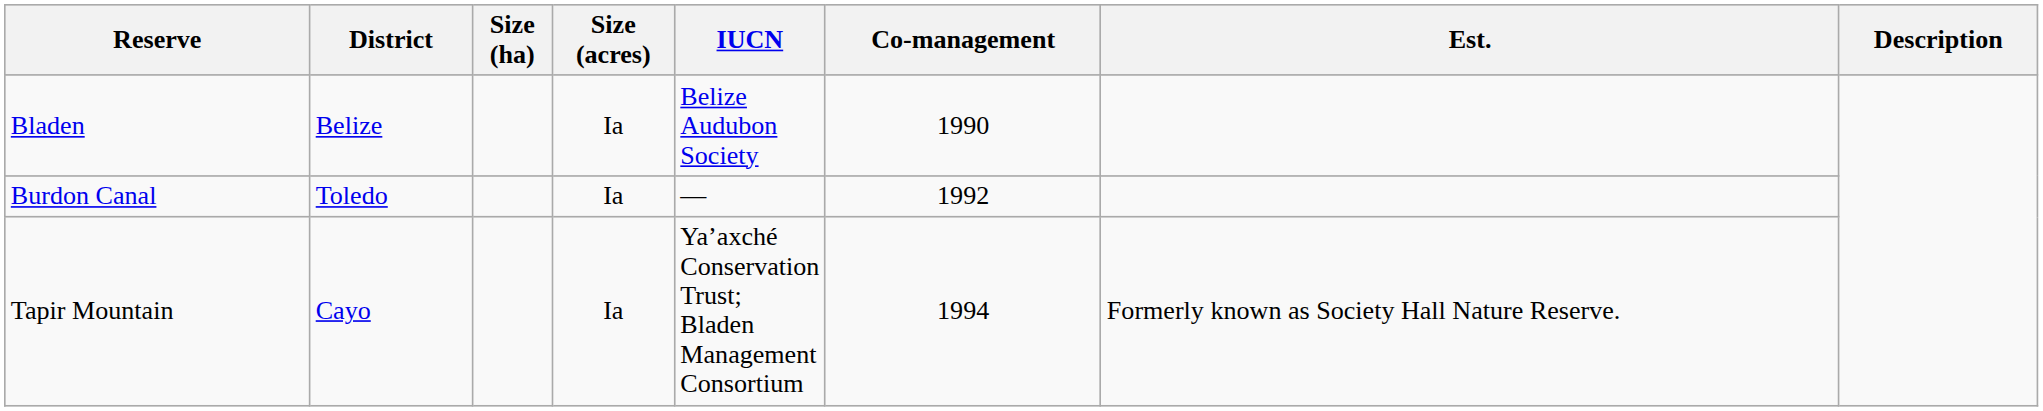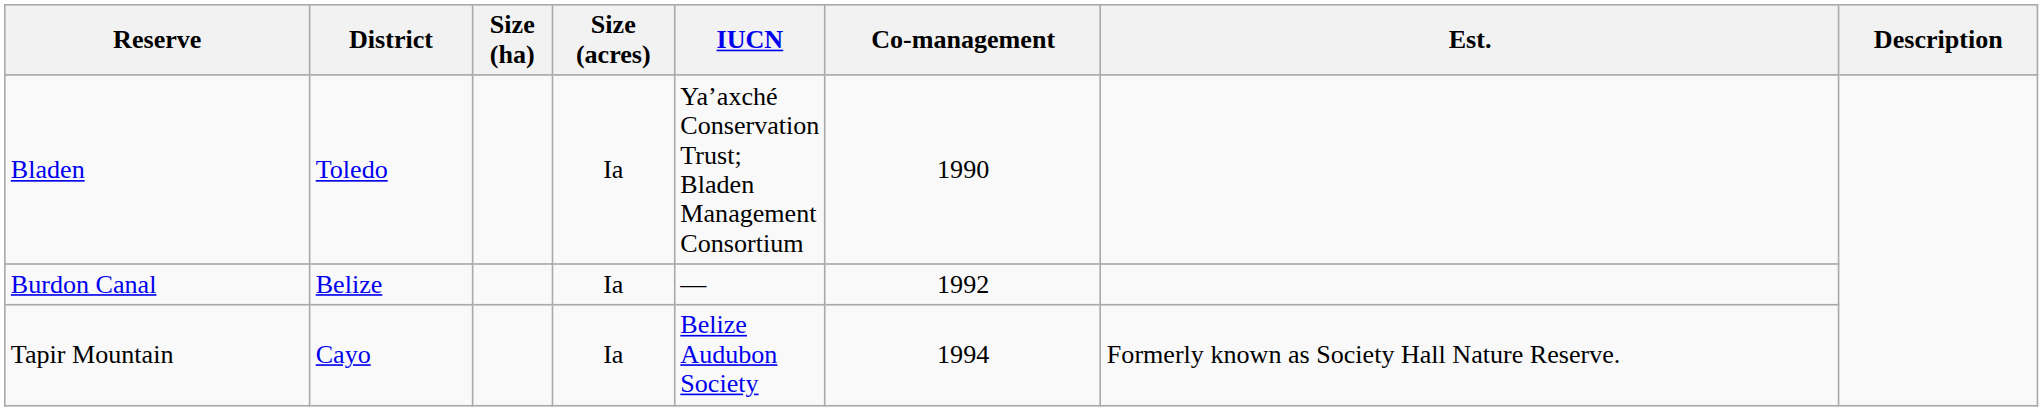Bladen | District: Belize -> Toledo
Bladen | IUCN: Belize Audubon Society -> Ya’axché Conservation Trust; Bladen Management Consortium
Burdon Canal | District: Toledo -> Belize
Tapir Mountain | IUCN: Ya’axché Conservation Trust; Bladen Management Consortium -> Belize Audubon Society
